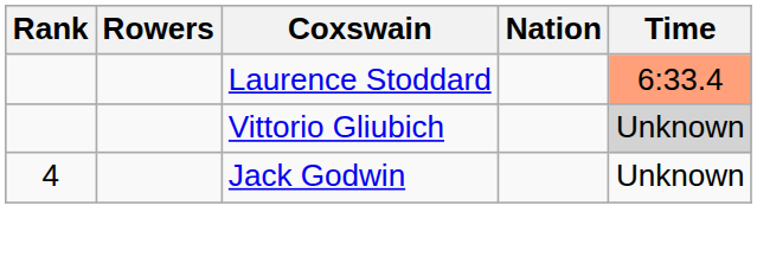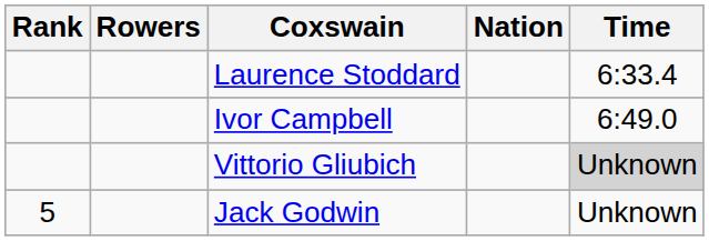Laurence Stoddard | Time: lightsalmon background -> no background
+ row: Ivor Campbell | 6:49.0
Jack Godwin | Rank: 4 -> 5
